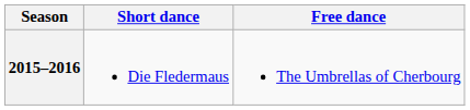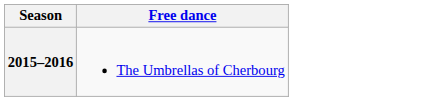- column: Short dance | Die Fledermaus
